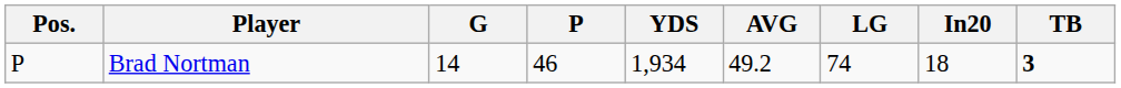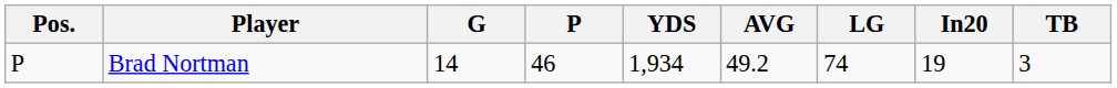Brad Nortman | In20: 18 -> 19
Brad Nortman | TB: bold -> normal
